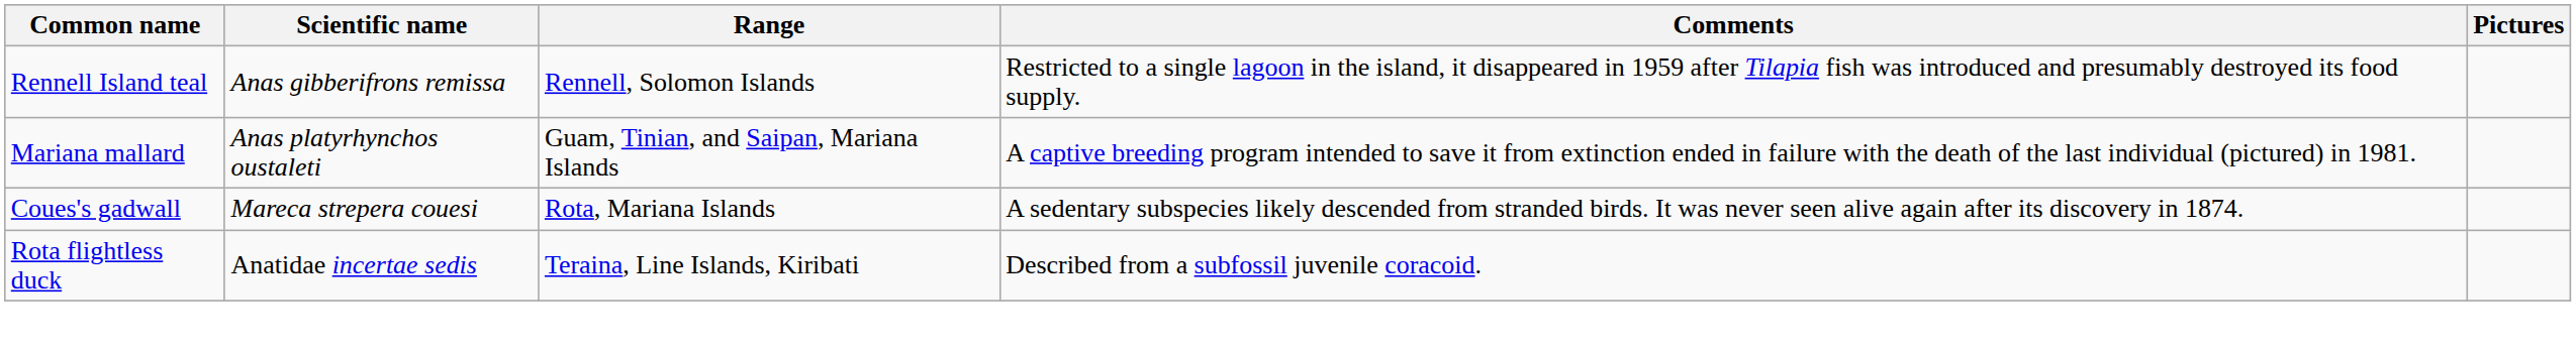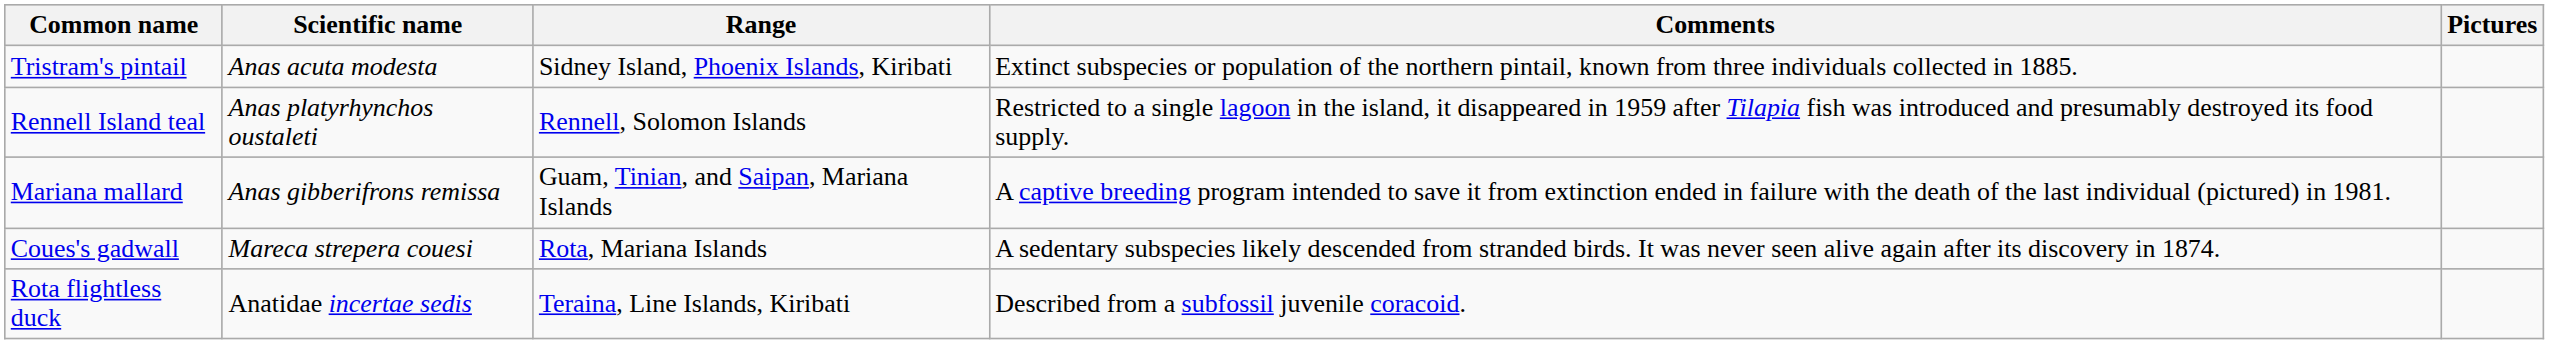+ row: Tristram's pintail | Anas acuta modesta | Sidney Island, Phoenix Islands, Kiribati | Extinct subspecies or population of the northern pintail, known from three individuals collected in 1885.
Rennell Island teal | Scientific name: Anas gibberifrons remissa -> Anas platyrhynchos oustaleti
Mariana mallard | Scientific name: Anas platyrhynchos oustaleti -> Anas gibberifrons remissa
